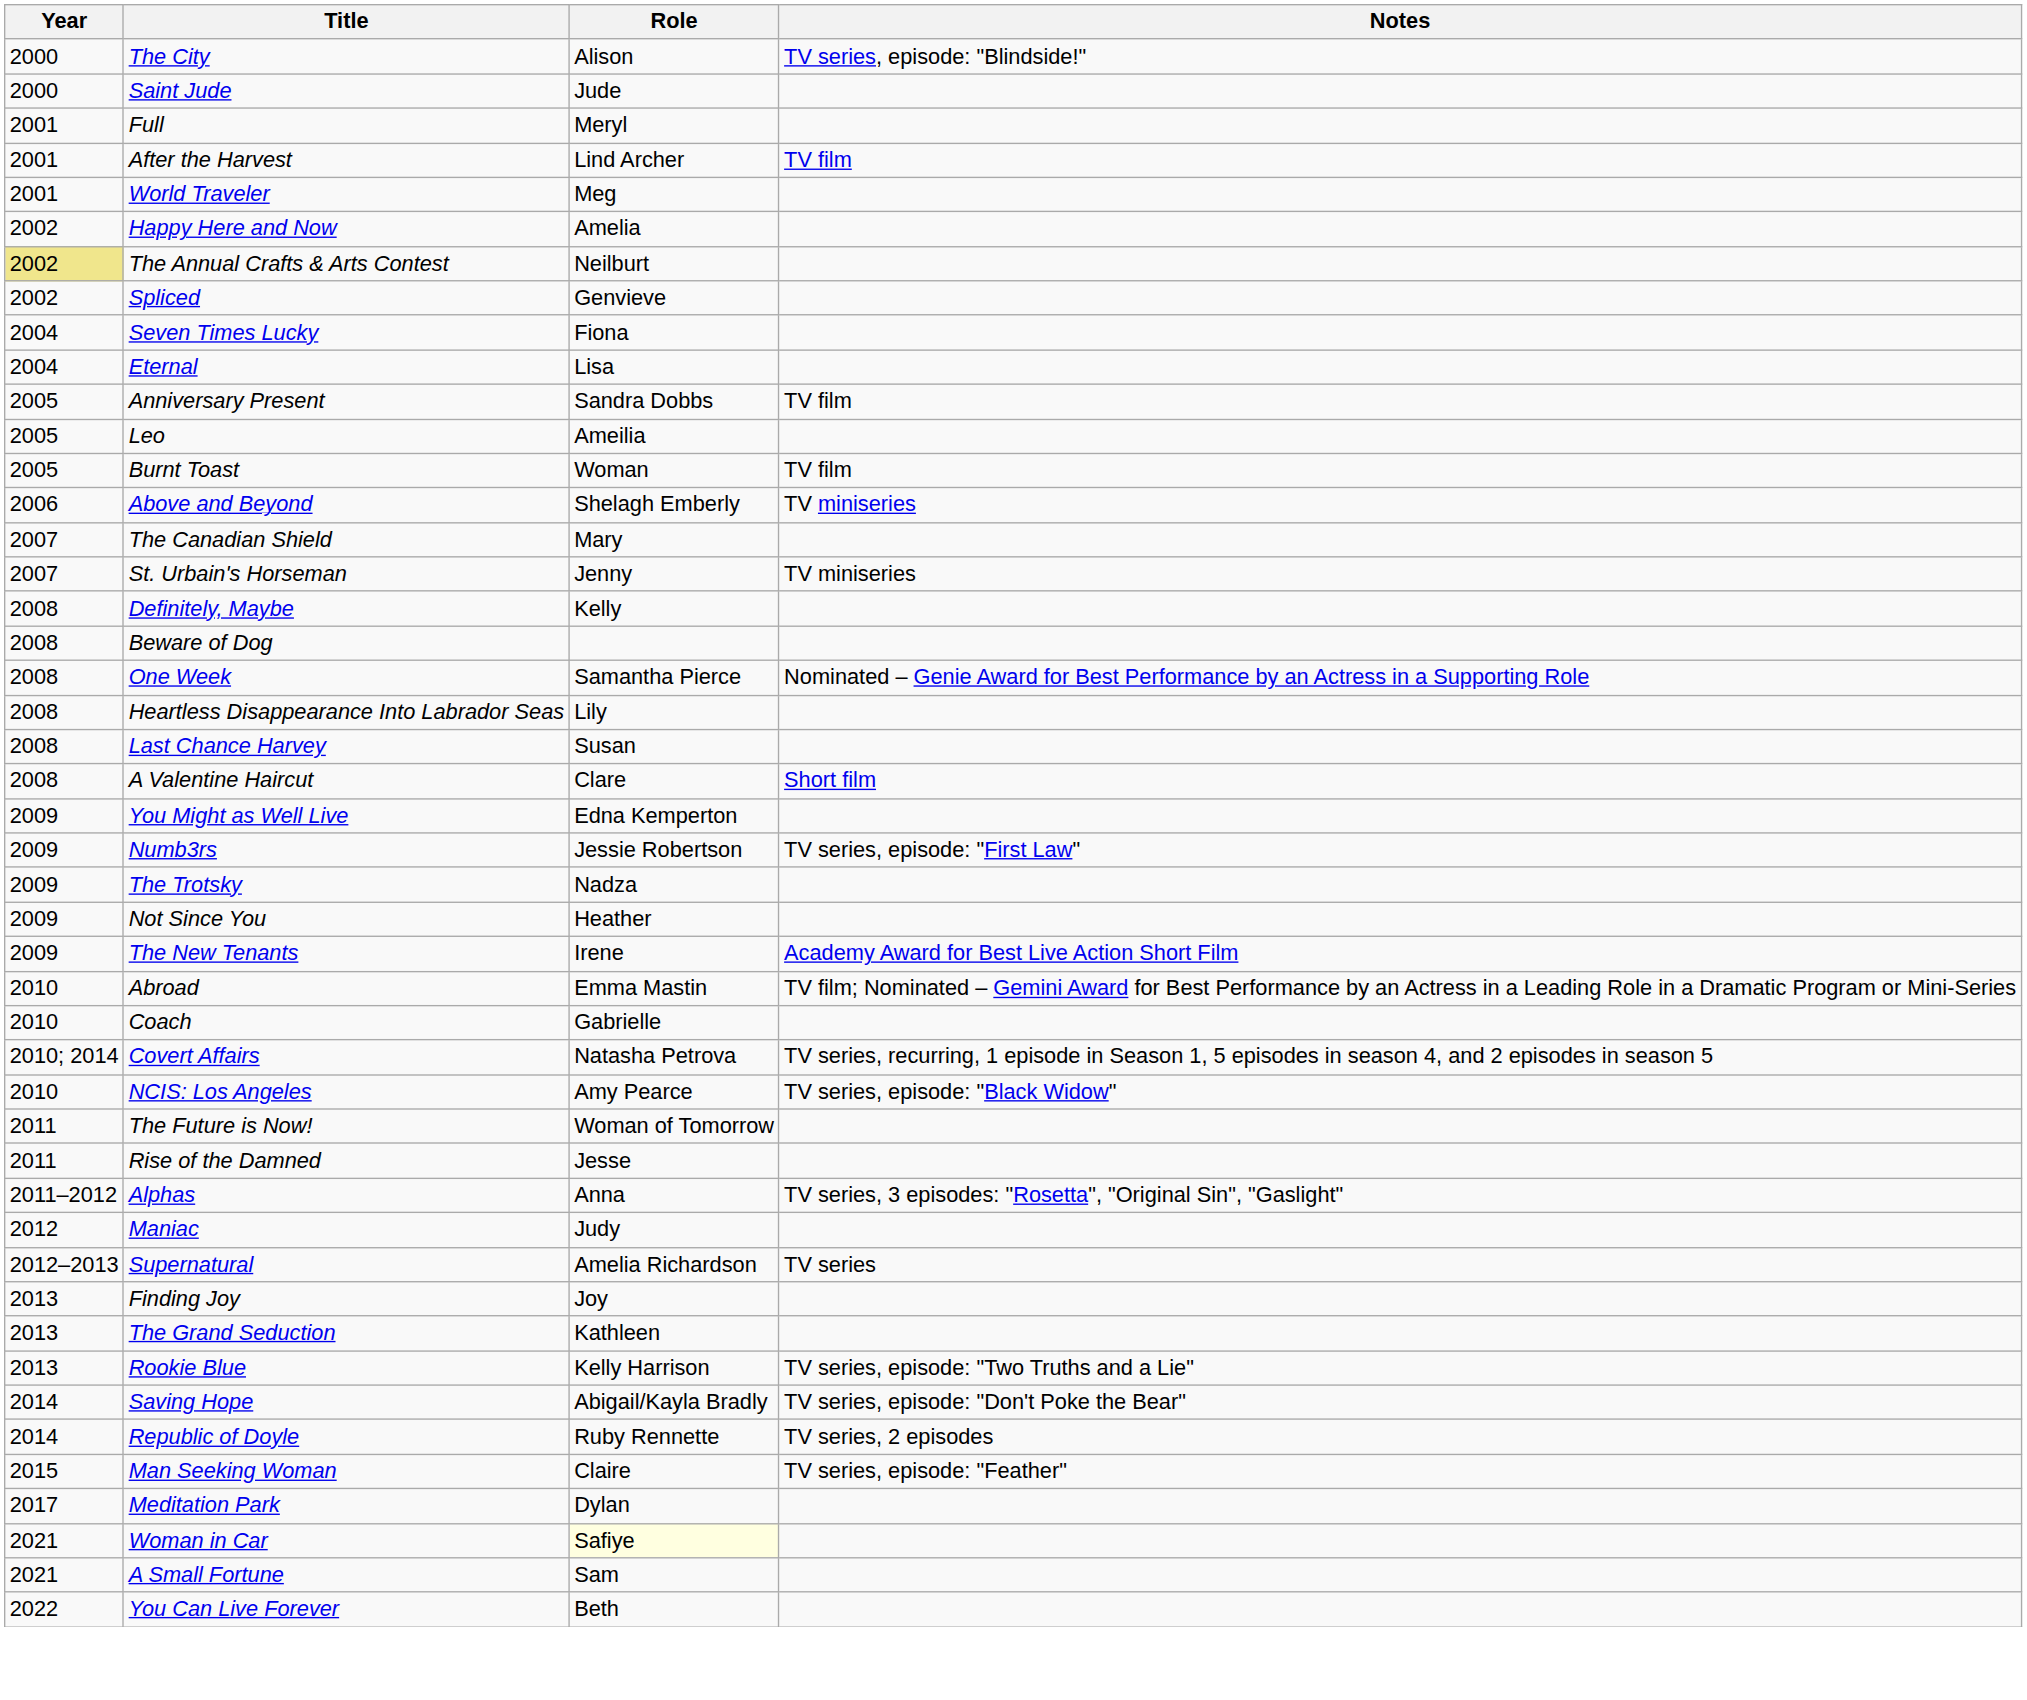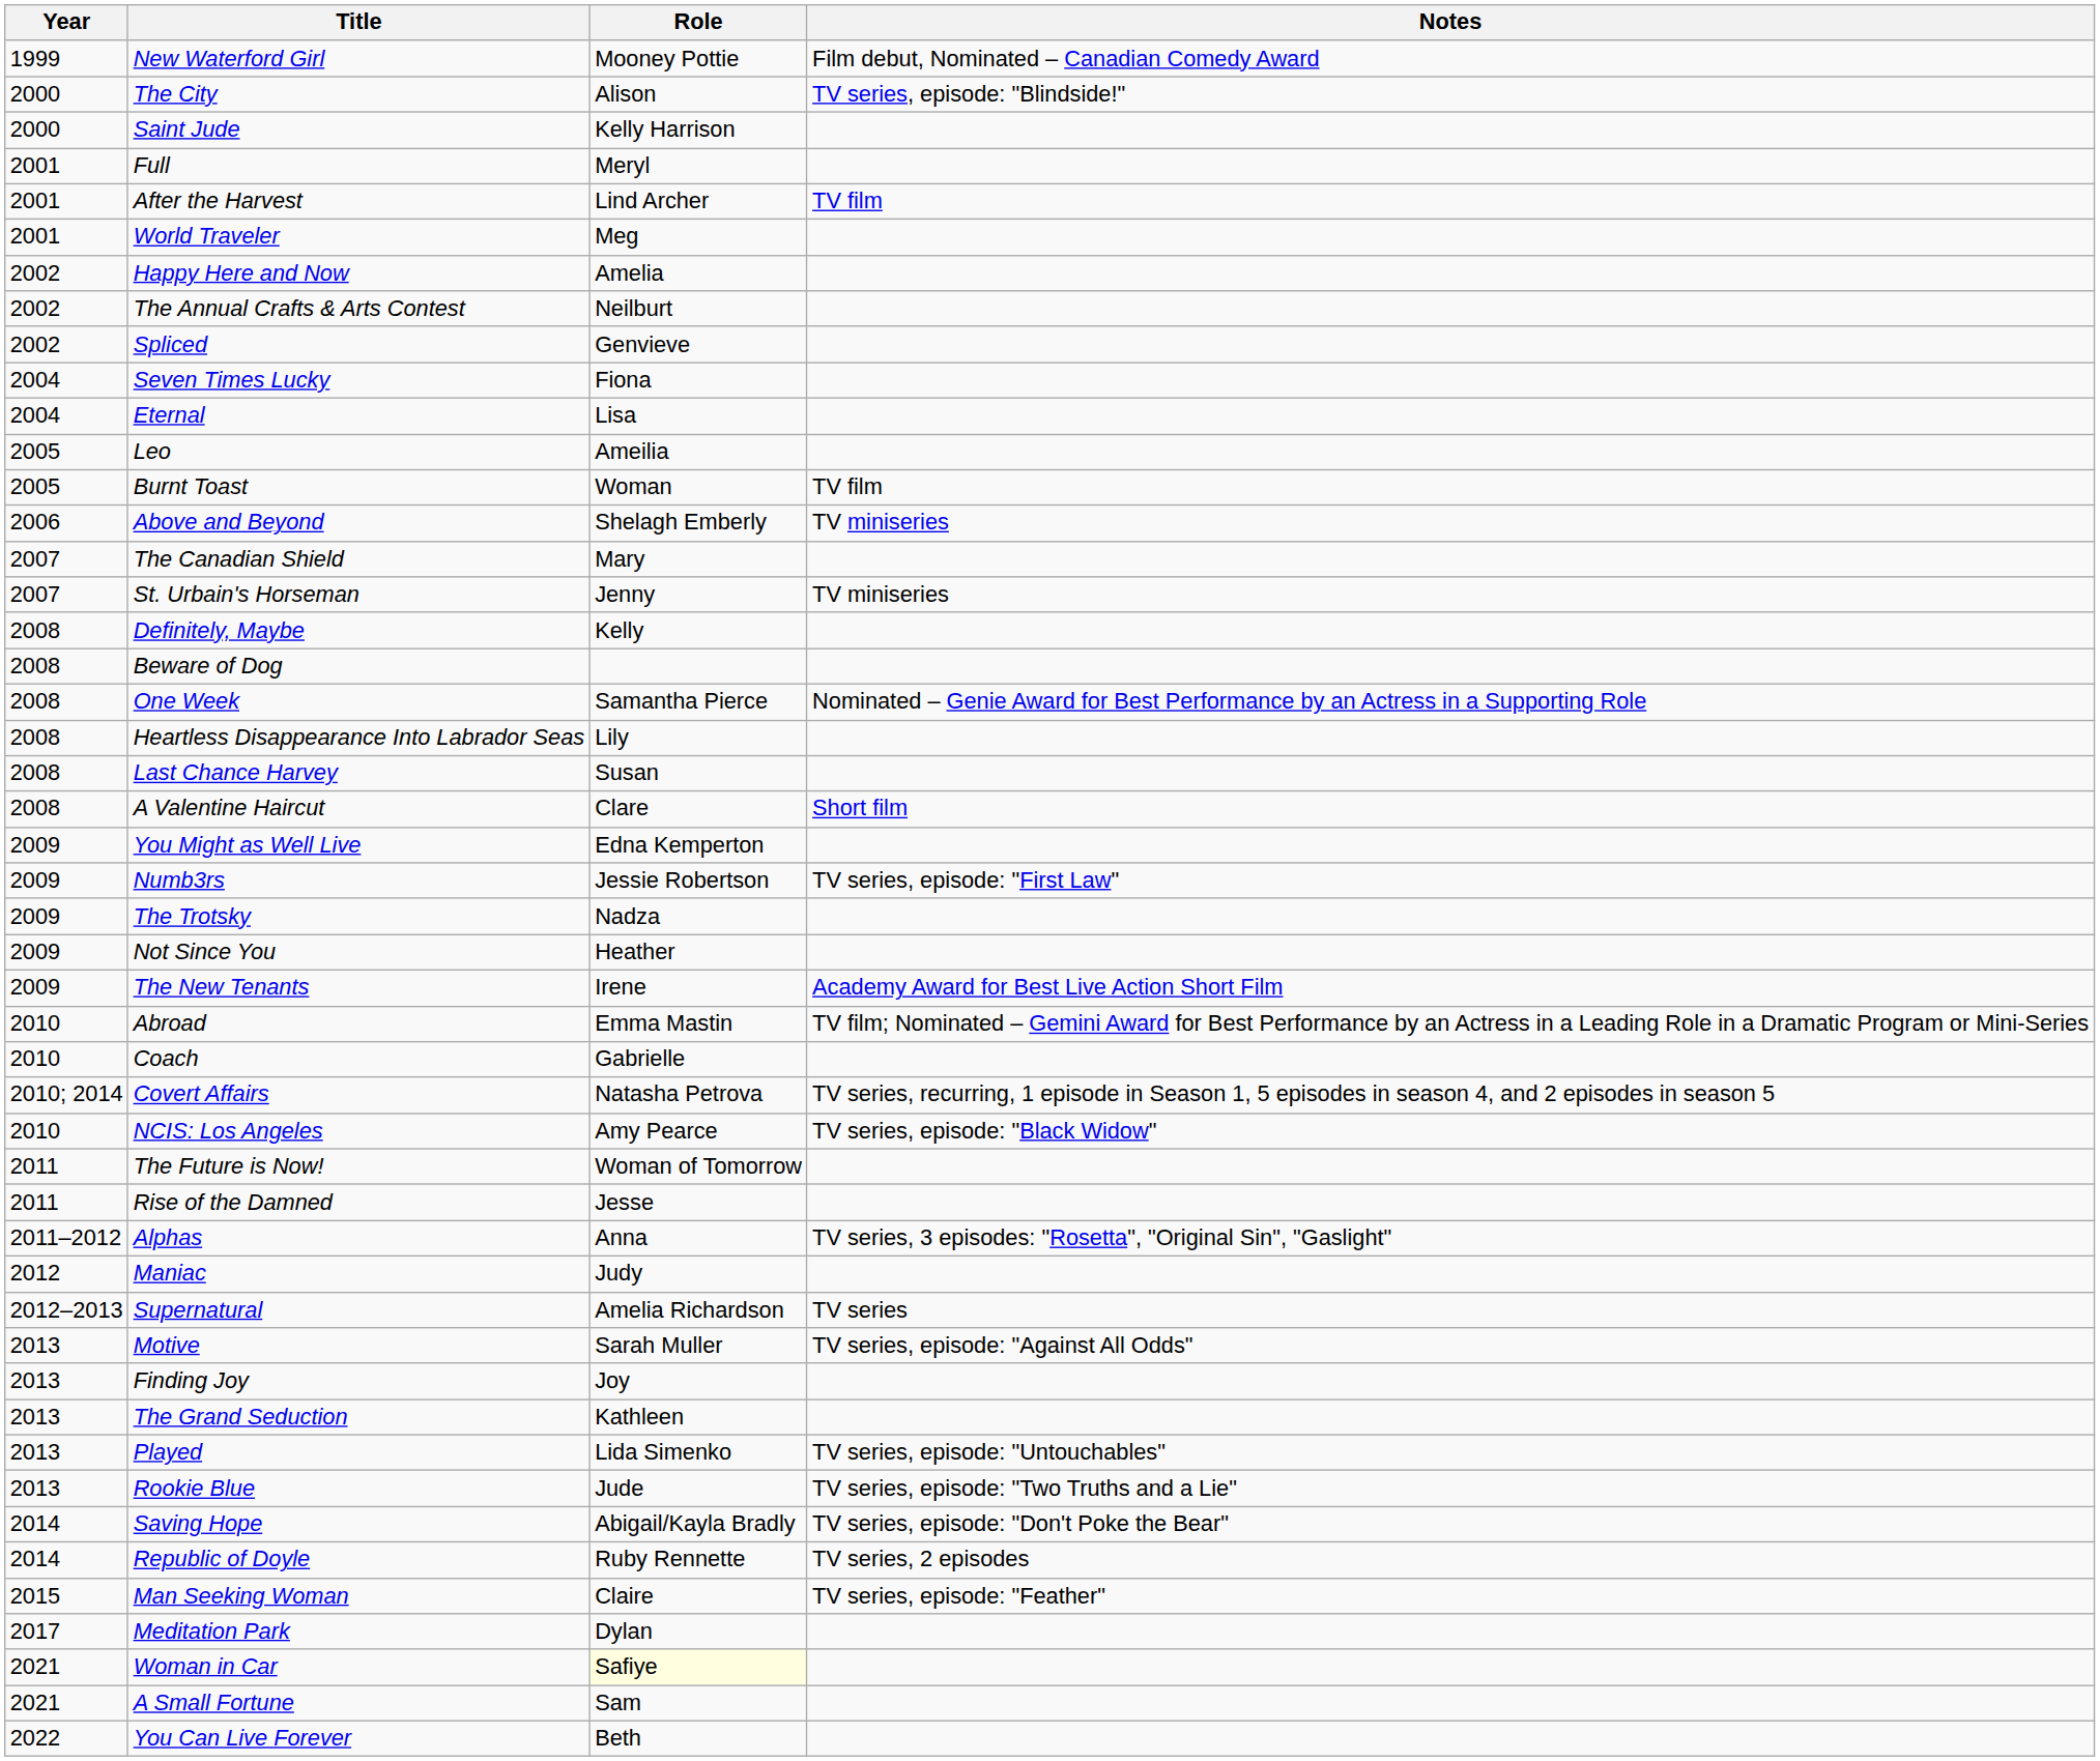+ row: 1999 | New Waterford Girl | Mooney Pottie | Film debut, Nominated – Canadian Comedy Award
Saint Jude | Role: Jude -> Kelly Harrison
The Annual Crafts & Arts Contest | Year: khaki background -> no background
- row: 2005 | Anniversary Present | Sandra Dobbs | TV film
+ row: 2013 | Motive | Sarah Muller | TV series, episode: "Against All Odds"
+ row: 2013 | Played | Lida Simenko | TV series, episode: "Untouchables"
Rookie Blue | Role: Kelly Harrison -> Jude
